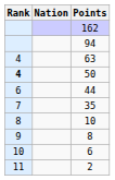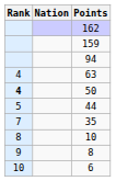+ row: 159
44 | Rank: 6 -> 5
- row: 11 | 2
